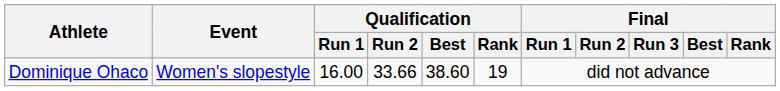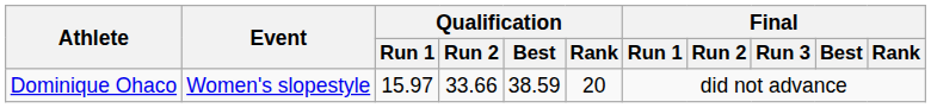Dominique Ohaco | Qualification / Run 1: 16.00 -> 15.97
Dominique Ohaco | Qualification / Best: 38.60 -> 38.59
Dominique Ohaco | Qualification / Rank: 19 -> 20
